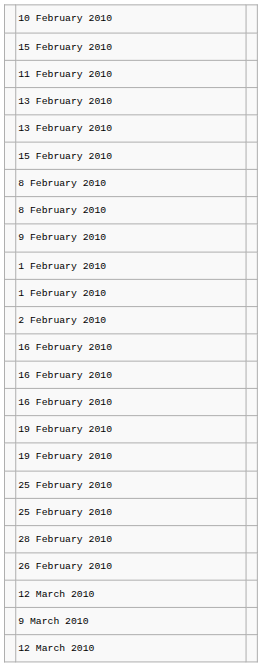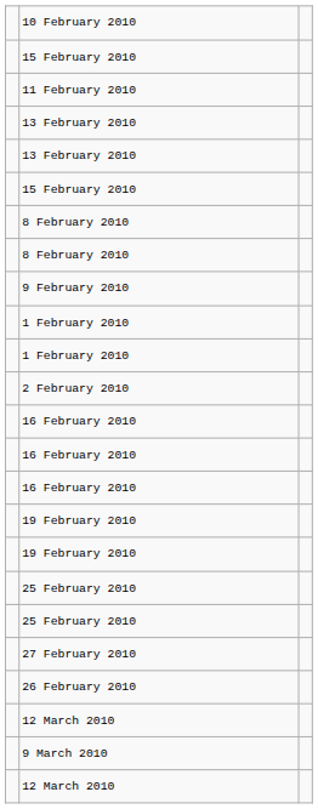+ row: 27 February 2010
- row: 28 February 2010
